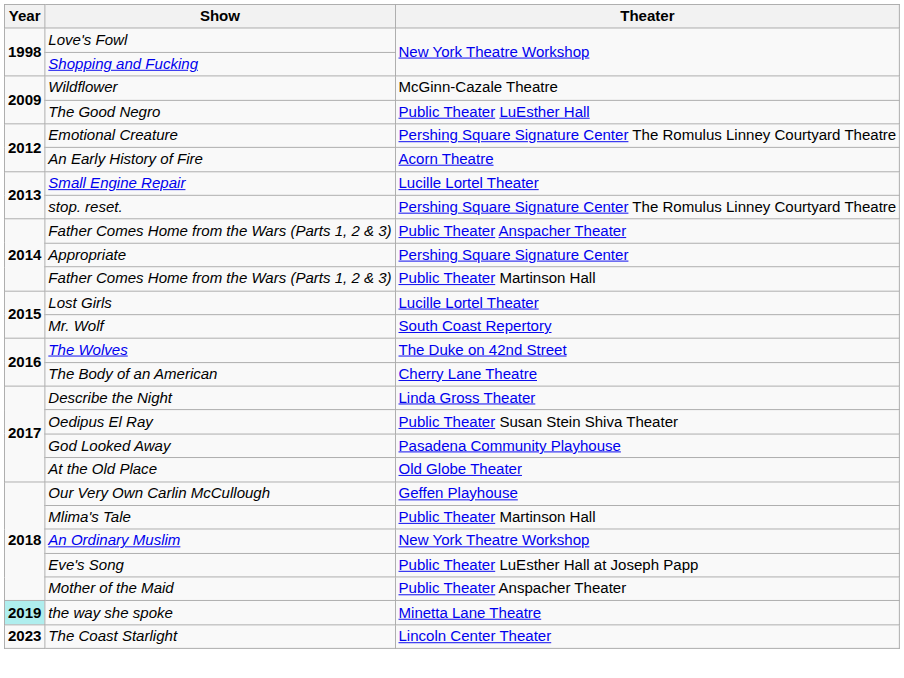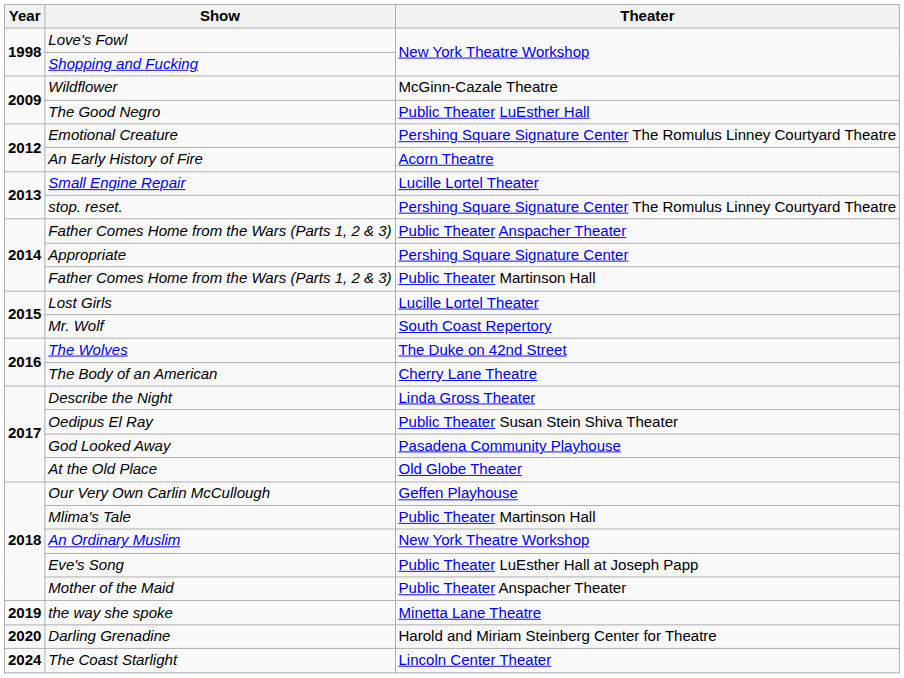the way she spoke | Year: paleturquoise background -> no background
+ row: 2020 | Darling Grenadine | Harold and Miriam Steinberg Center for Theatre
The Coast Starlight | Year: 2023 -> 2024
